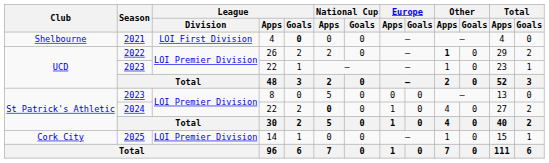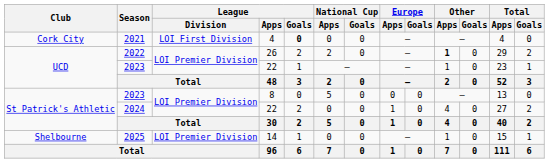2021 | Club: Shelbourne -> Cork City
2024 | National Cup / Apps: bold -> normal
2025 | Club: Cork City -> Shelbourne
